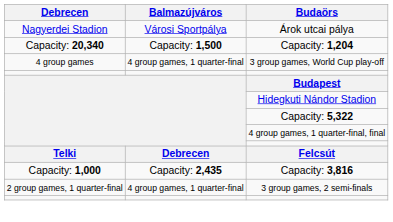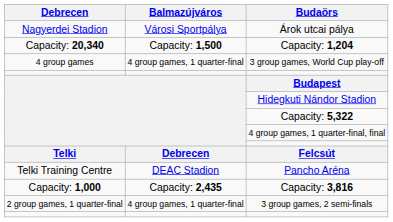+ row: Telki Training Centre | DEAC Stadion | Pancho Aréna
